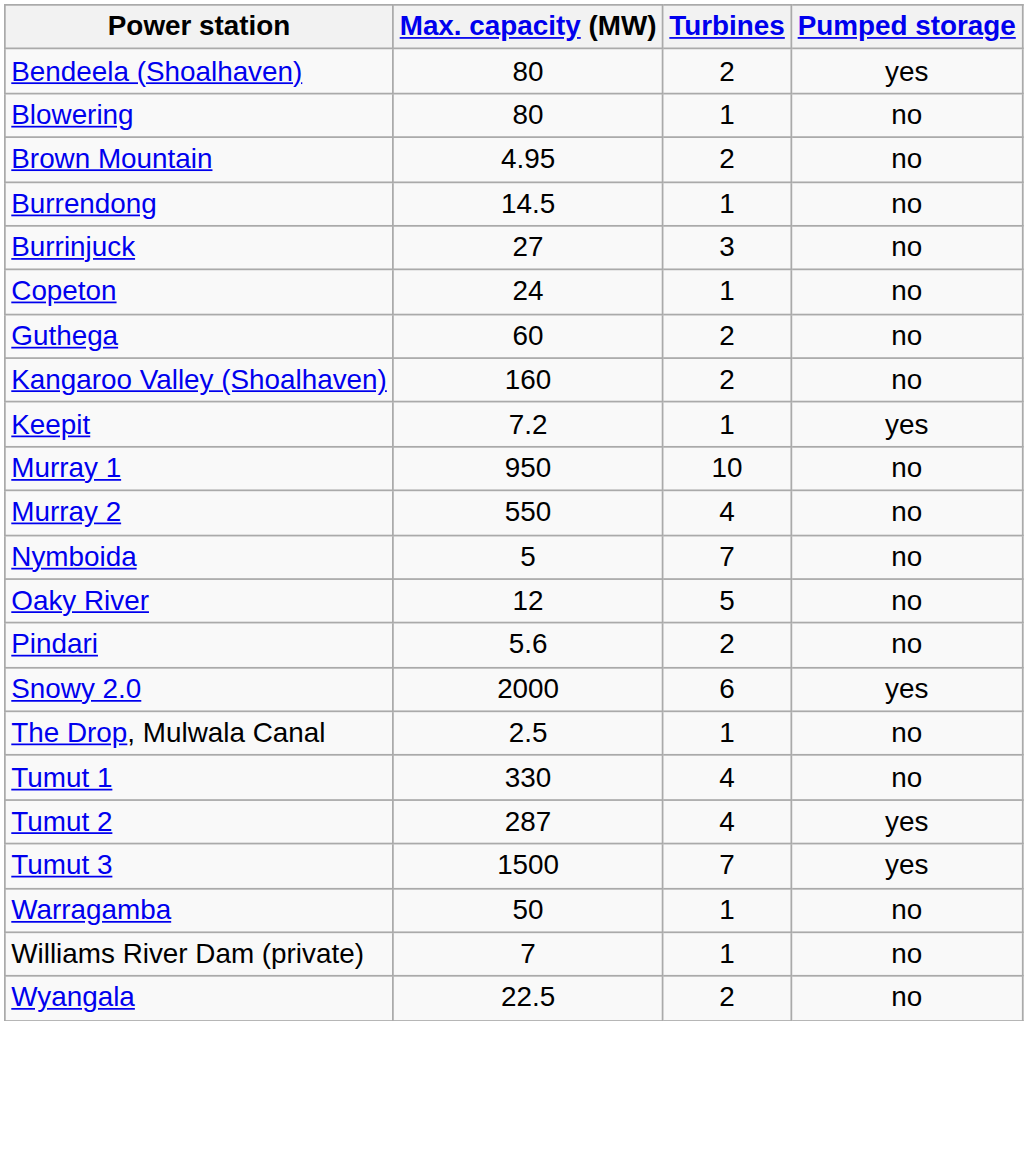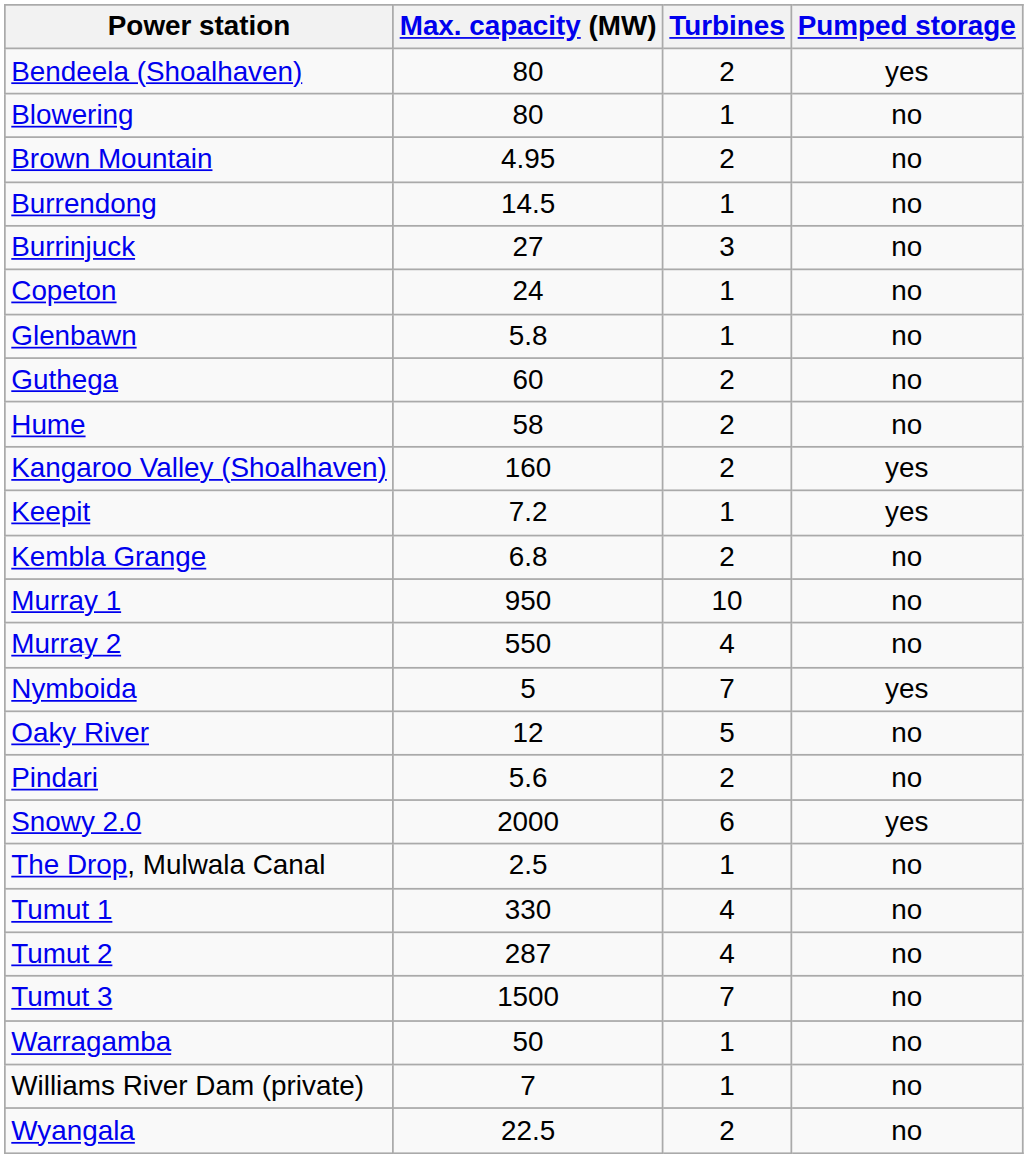+ row: Glenbawn | 5.8 | 1 | no
+ row: Hume | 58 | 2 | no
Kangaroo Valley (Shoalhaven) | Pumped storage: no -> yes
+ row: Kembla Grange | 6.8 | 2 | no
Nymboida | Pumped storage: no -> yes
Tumut 2 | Pumped storage: yes -> no
Tumut 3 | Pumped storage: yes -> no
